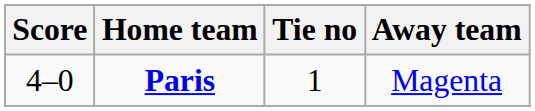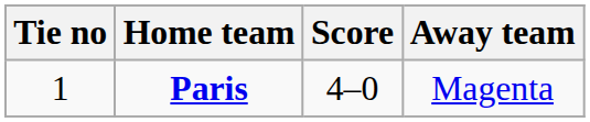columns swapped: Tie no <-> Score
